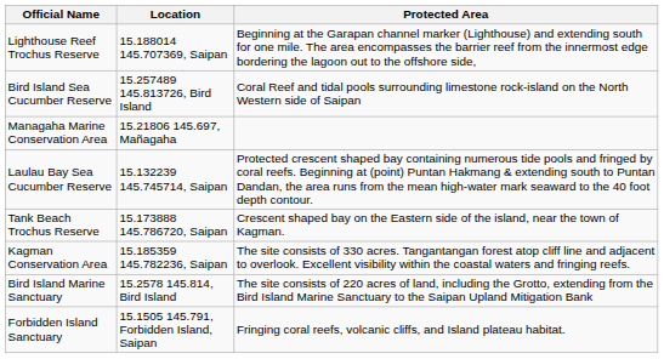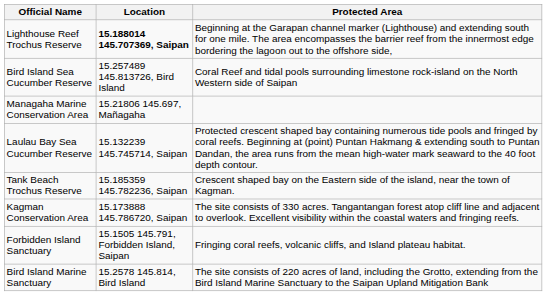Lighthouse Reef Trochus Reserve | Location: normal -> bold
Tank Beach Trochus Reserve | Location: 15.173888 145.786720, Saipan -> 15.185359 145.782236, Saipan
Kagman Conservation Area | Location: 15.185359 145.782236, Saipan -> 15.173888 145.786720, Saipan
rows swapped: Forbidden Island Sanctuary <-> Bird Island Marine Sanctuary
